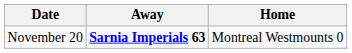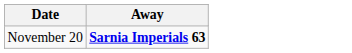- column: Home | Montreal Westmounts 0
